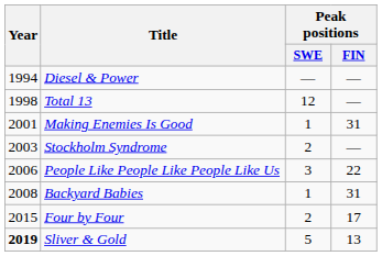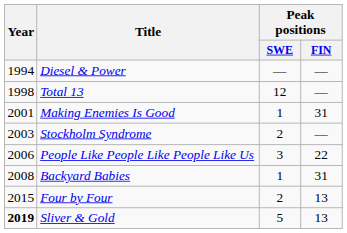Four by Four | Peak positions / FIN: 17 -> 13
